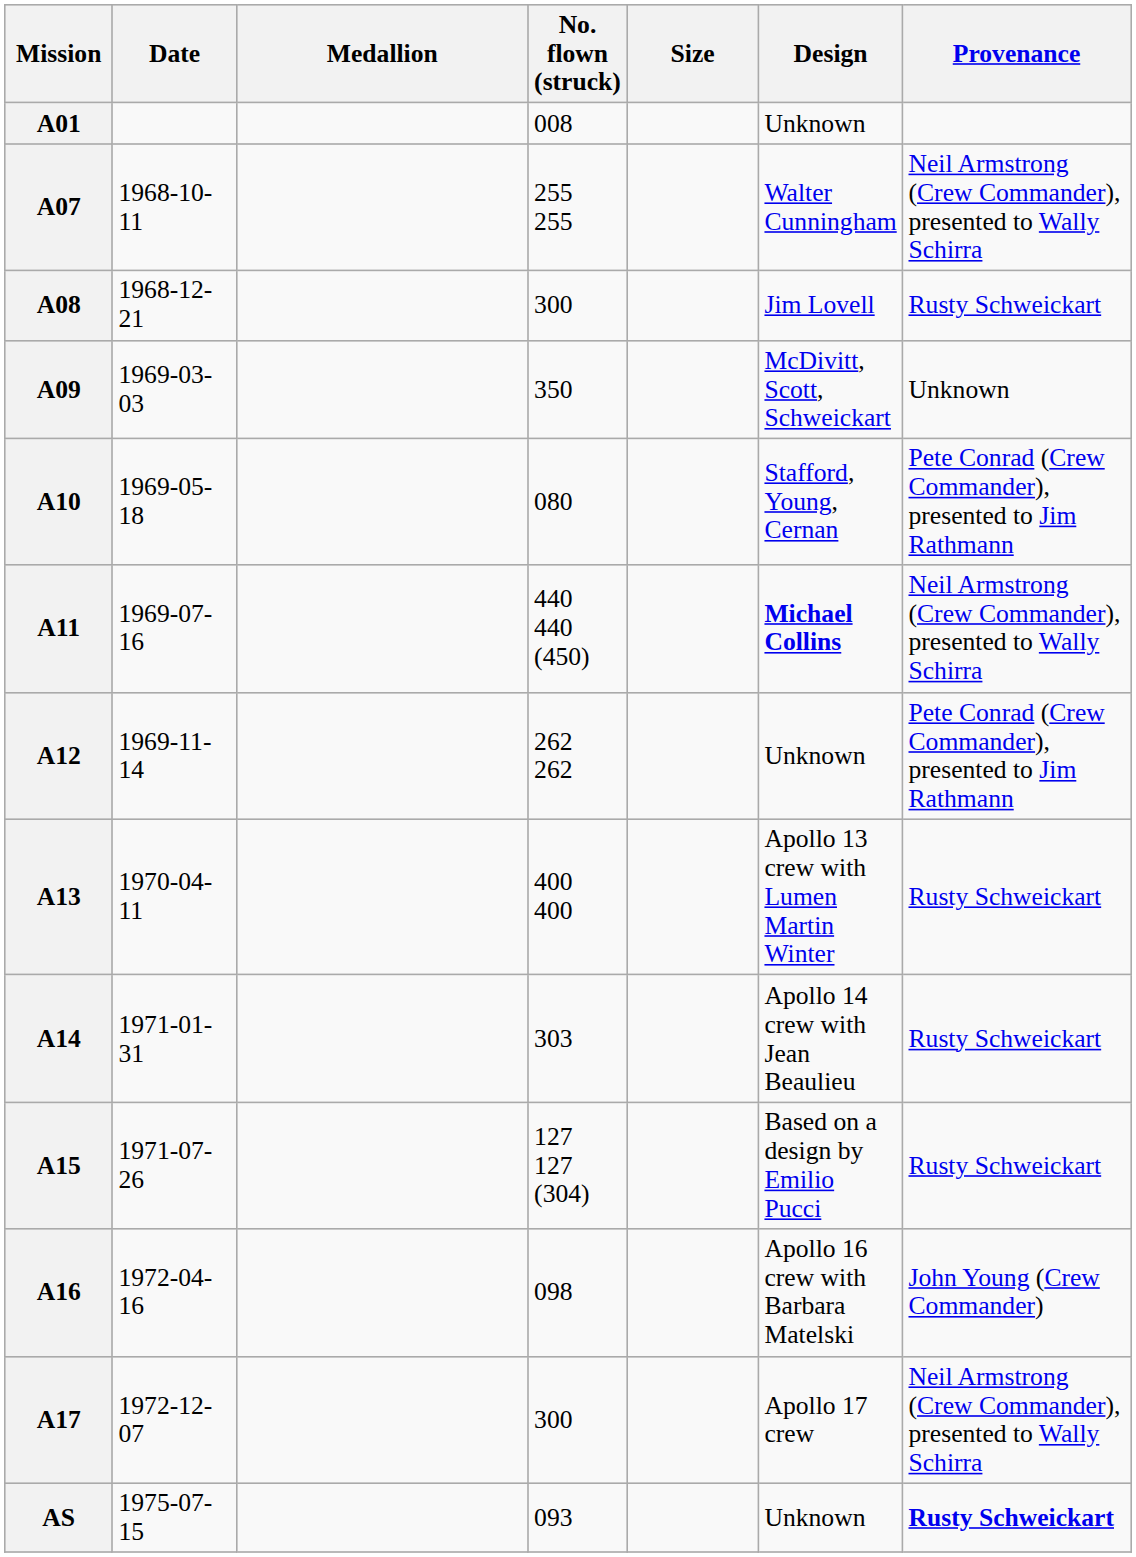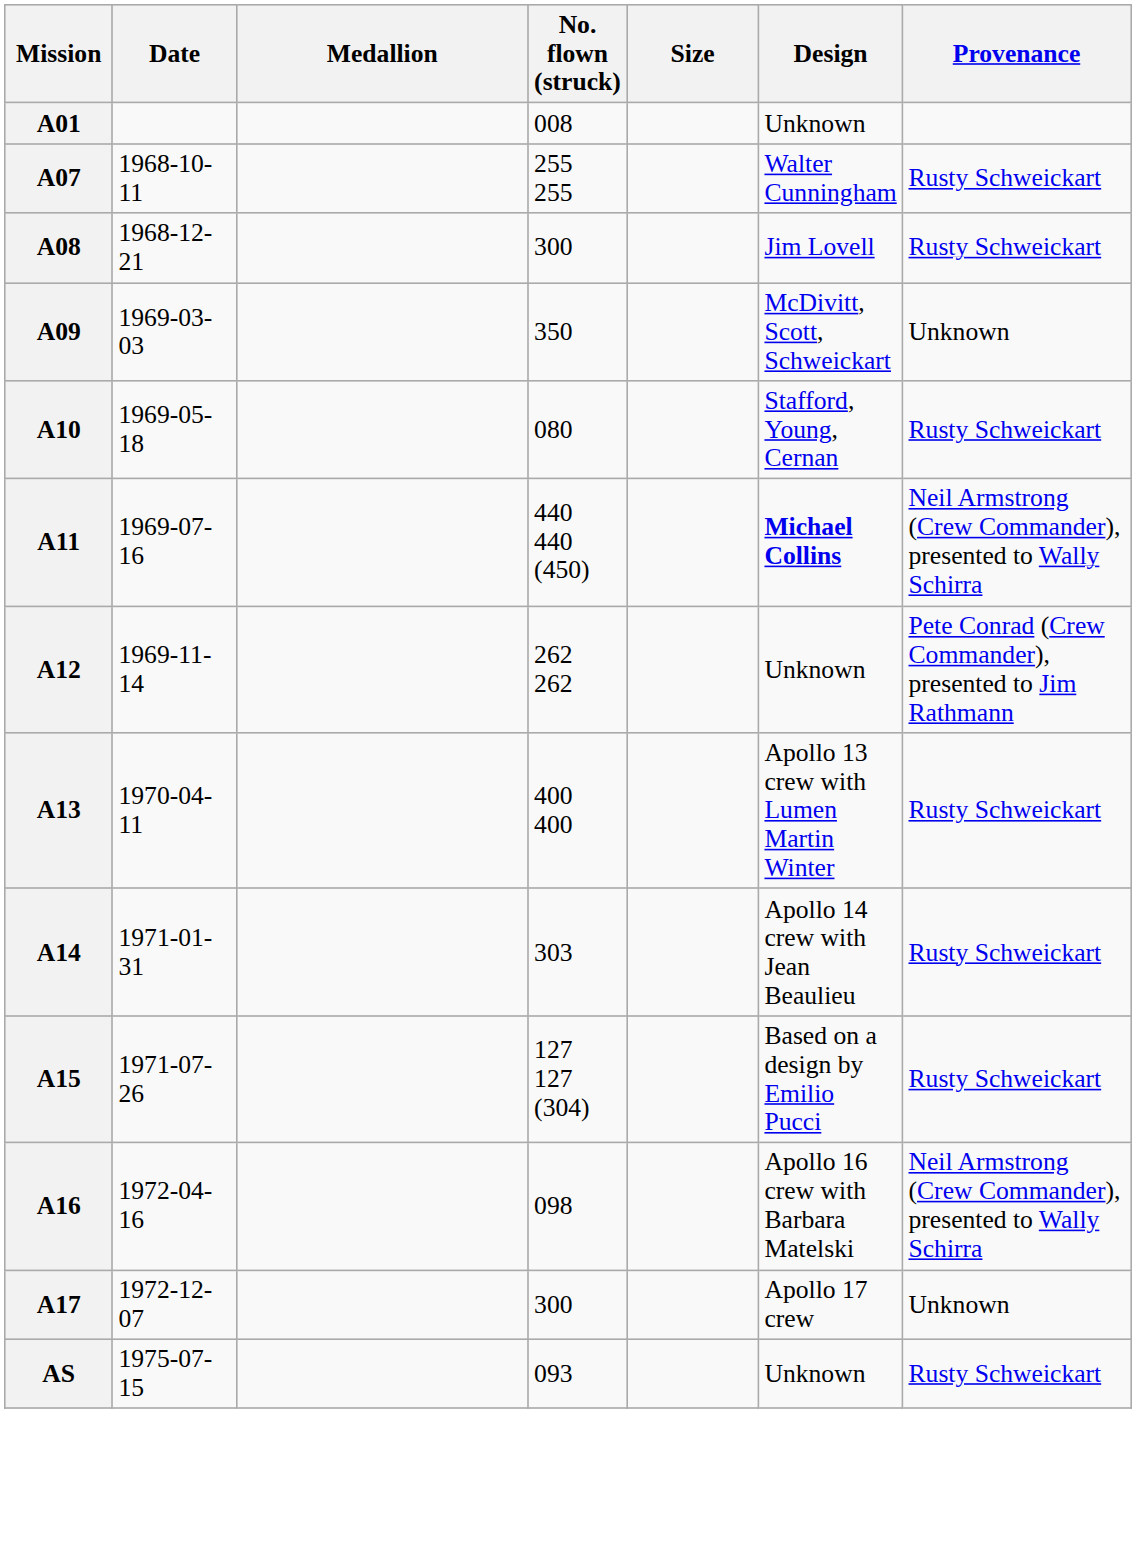A07 | Provenance: Neil Armstrong (Crew Commander), presented to Wally Schirra -> Rusty Schweickart
A10 | Provenance: Pete Conrad (Crew Commander), presented to Jim Rathmann -> Rusty Schweickart
A16 | Provenance: John Young (Crew Commander) -> Neil Armstrong (Crew Commander), presented to Wally Schirra
A17 | Provenance: Neil Armstrong (Crew Commander), presented to Wally Schirra -> Unknown
AS | Provenance: bold -> normal
